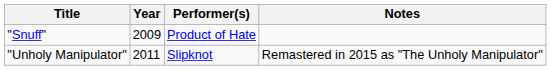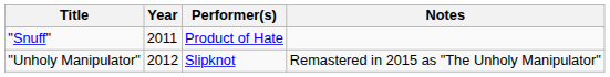"Snuff" | Year: 2009 -> 2011
"Unholy Manipulator" | Year: 2011 -> 2012
